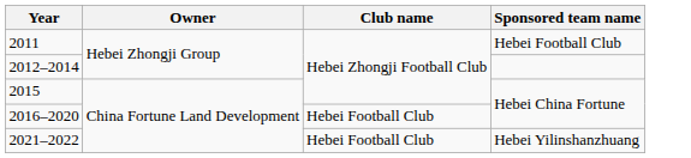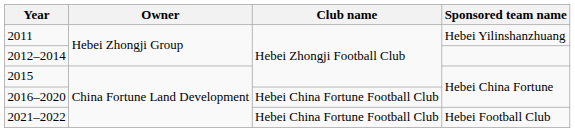2011 | Sponsored team name: Hebei Football Club -> Hebei Yilinshanzhuang
2016–2020 | Club name: Hebei Football Club -> Hebei China Fortune Football Club
2021–2022 | Club name: Hebei Football Club -> Hebei China Fortune Football Club
2021–2022 | Sponsored team name: Hebei Yilinshanzhuang -> Hebei Football Club
